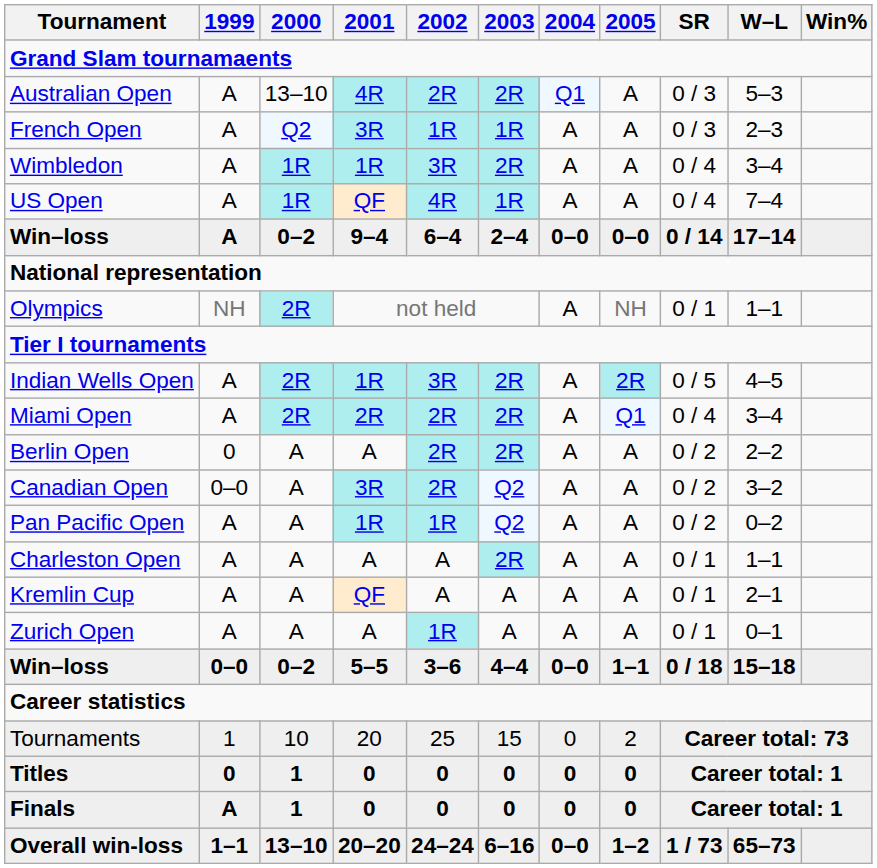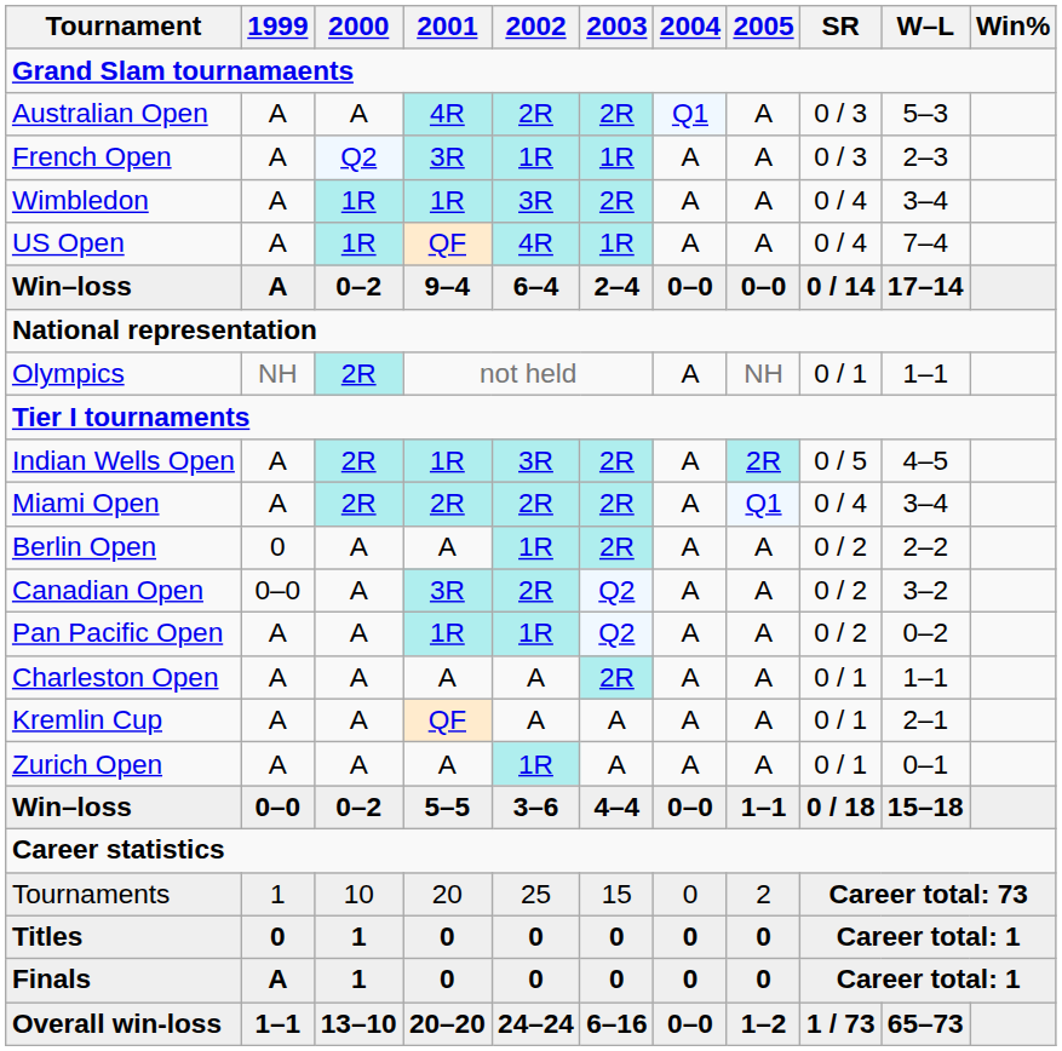Australian Open | 2000: 13–10 -> A
Berlin Open | 2002: 2R -> 1R
